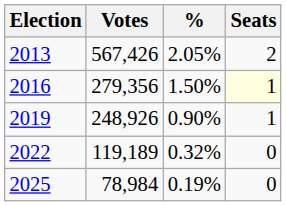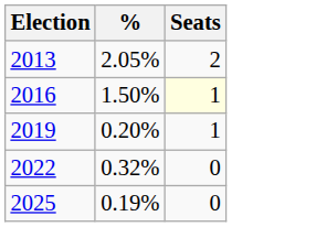- column: Votes | 567,426 | 279,356 | 248,926 | 119,189 | 78,984
2019 | %: 0.90% -> 0.20%
